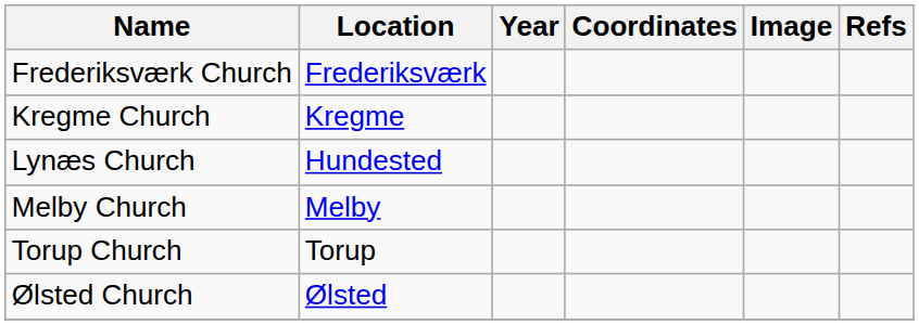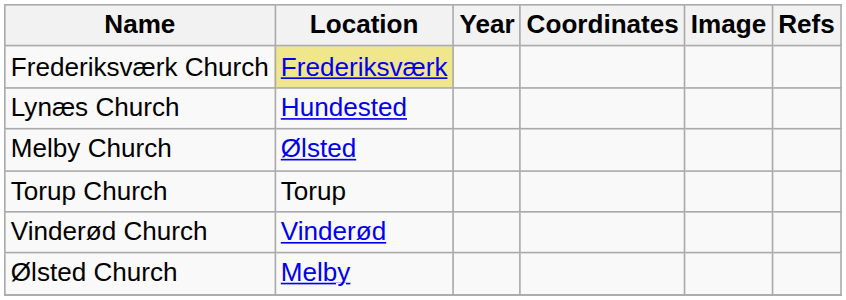Frederiksværk Church | Location: no background -> khaki background
- row: Kregme Church | Kregme
Melby Church | Location: Melby -> Ølsted
+ row: Vinderød Church | Vinderød
Ølsted Church | Location: Ølsted -> Melby
